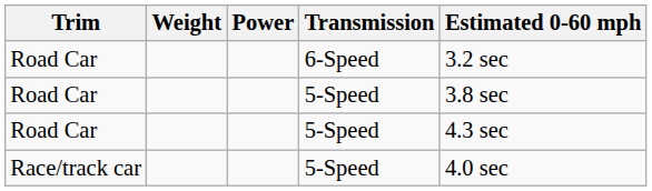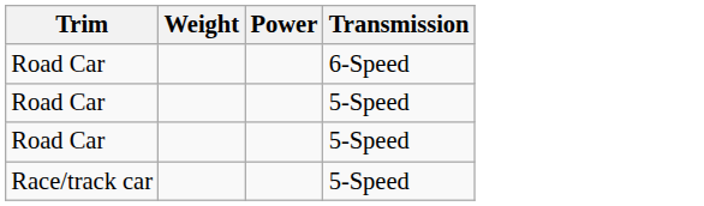- column: Estimated 0-60 mph | 3.2 sec | 3.8 sec | 4.3 sec | 4.0 sec
